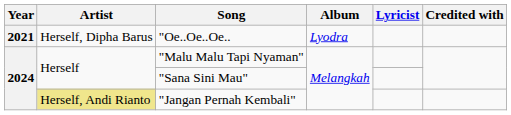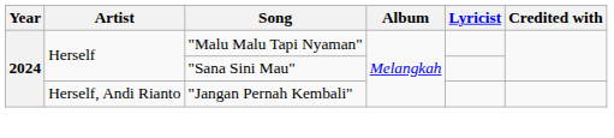- row: 2021 | Herself, Dipha Barus | "Oe..Oe..Oe.. | Lyodra
"Jangan Pernah Kembali" | Artist: khaki background -> no background
